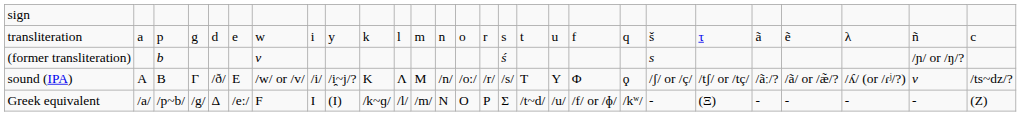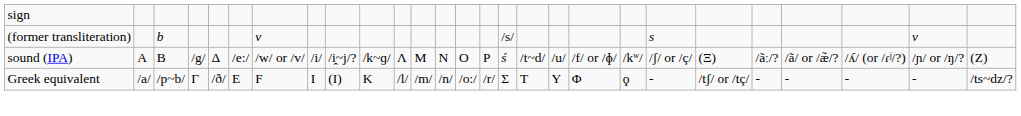- row: transliteration | a | p | g | d | e | w | i | y | k | l | m | n | o | r | s | t | u | f | q | š | τ | ã | ẽ | λ | ñ | c
(former transliteration) | column 16: ś -> /s/
(former transliteration) | column 26: /ɲ/ or /ŋ/? -> ν
sound (IPA) | column 4: Γ -> /g/
sound (IPA) | column 5: /ð/ -> Δ
sound (IPA) | column 6: Ε -> /e:/
sound (IPA) | column 10: Κ -> /k~ɡ/
sound (IPA) | column 13: /n/ -> Ν
sound (IPA) | column 14: /o:/ -> Ο
sound (IPA) | column 15: /r/ -> Ρ
sound (IPA) | column 16: /s/ -> ś
sound (IPA) | column 17: Τ -> /t~d/
sound (IPA) | column 18: Υ -> /u/
sound (IPA) | column 19: Φ -> /f/ or /ɸ/
sound (IPA) | column 20: ϙ -> /kʷ/
sound (IPA) | column 22: /tʃ/ or /tç/ -> (Ξ)
sound (IPA) | column 26: ν -> /ɲ/ or /ŋ/?
sound (IPA) | column 27: /ts~dz/? -> (Ζ)
Greek equivalent | column 4: /g/ -> Γ
Greek equivalent | column 5: Δ -> /ð/
Greek equivalent | column 6: /e:/ -> Ε
Greek equivalent | column 10: /k~ɡ/ -> Κ
Greek equivalent | column 13: Ν -> /n/
Greek equivalent | column 14: Ο -> /o:/
Greek equivalent | column 15: Ρ -> /r/
Greek equivalent | column 17: /t~d/ -> Τ
Greek equivalent | column 18: /u/ -> Υ
Greek equivalent | column 19: /f/ or /ɸ/ -> Φ
Greek equivalent | column 20: /kʷ/ -> ϙ
Greek equivalent | column 22: (Ξ) -> /tʃ/ or /tç/
Greek equivalent | column 27: (Ζ) -> /ts~dz/?
